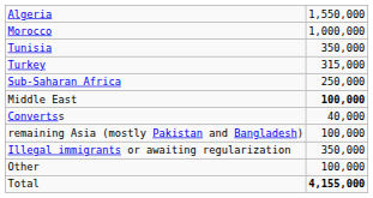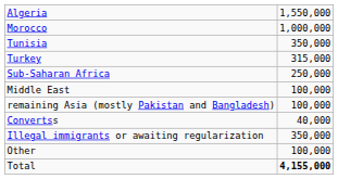Middle East | column 2: bold -> normal
rows swapped: remaining Asia (mostly Pakistan and Bangladesh) <-> Convertss
